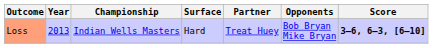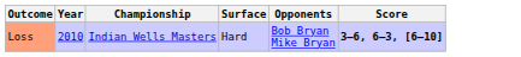- column: Partner | Treat Huey
Loss | Year: 2013 -> 2010
